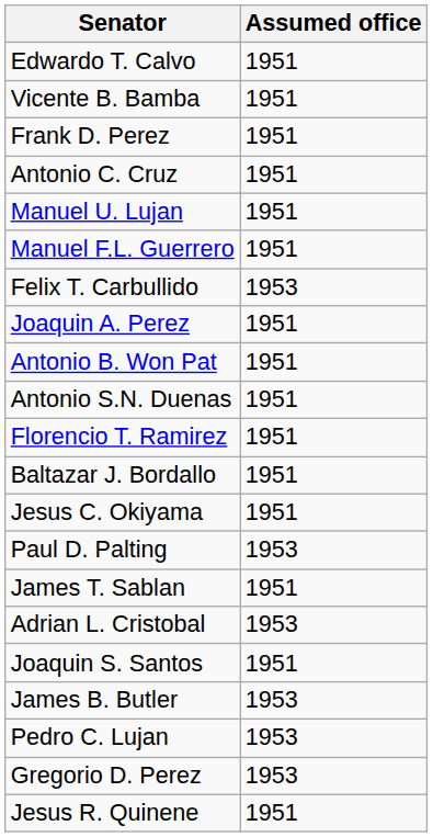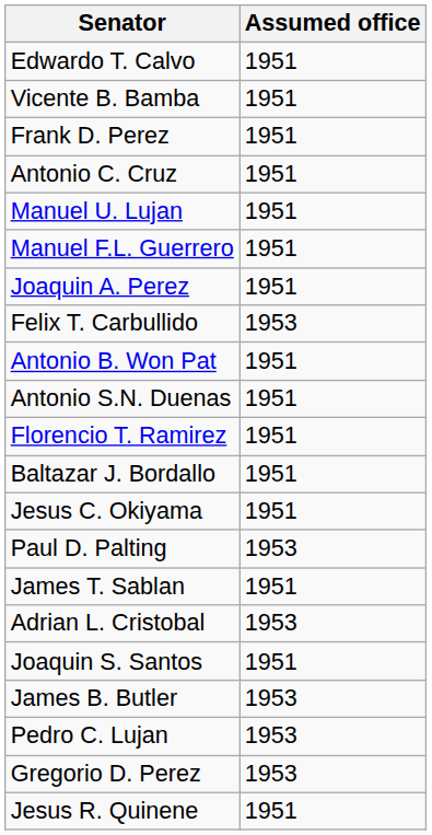rows swapped: Felix T. Carbullido <-> Joaquin A. Perez
